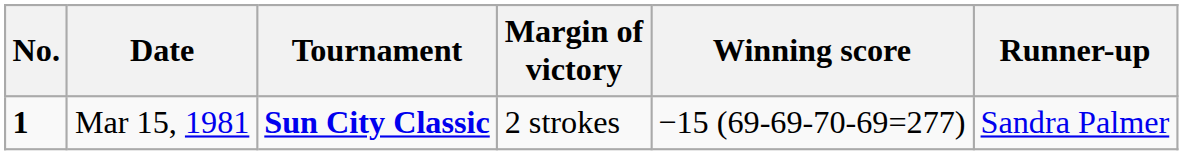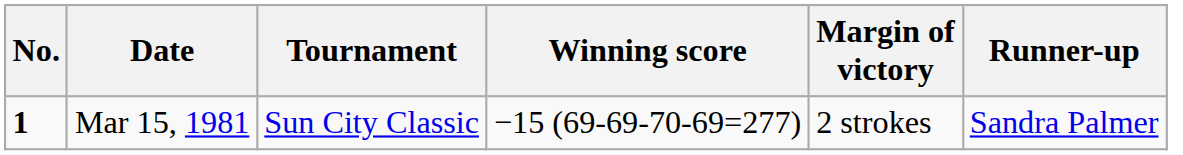columns swapped: Winning score <-> Margin of victory
Mar 15, 1981 | Tournament: bold -> normal
